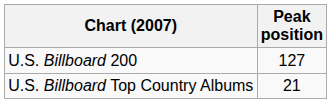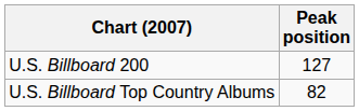U.S. Billboard Top Country Albums | Peak position: 21 -> 82
